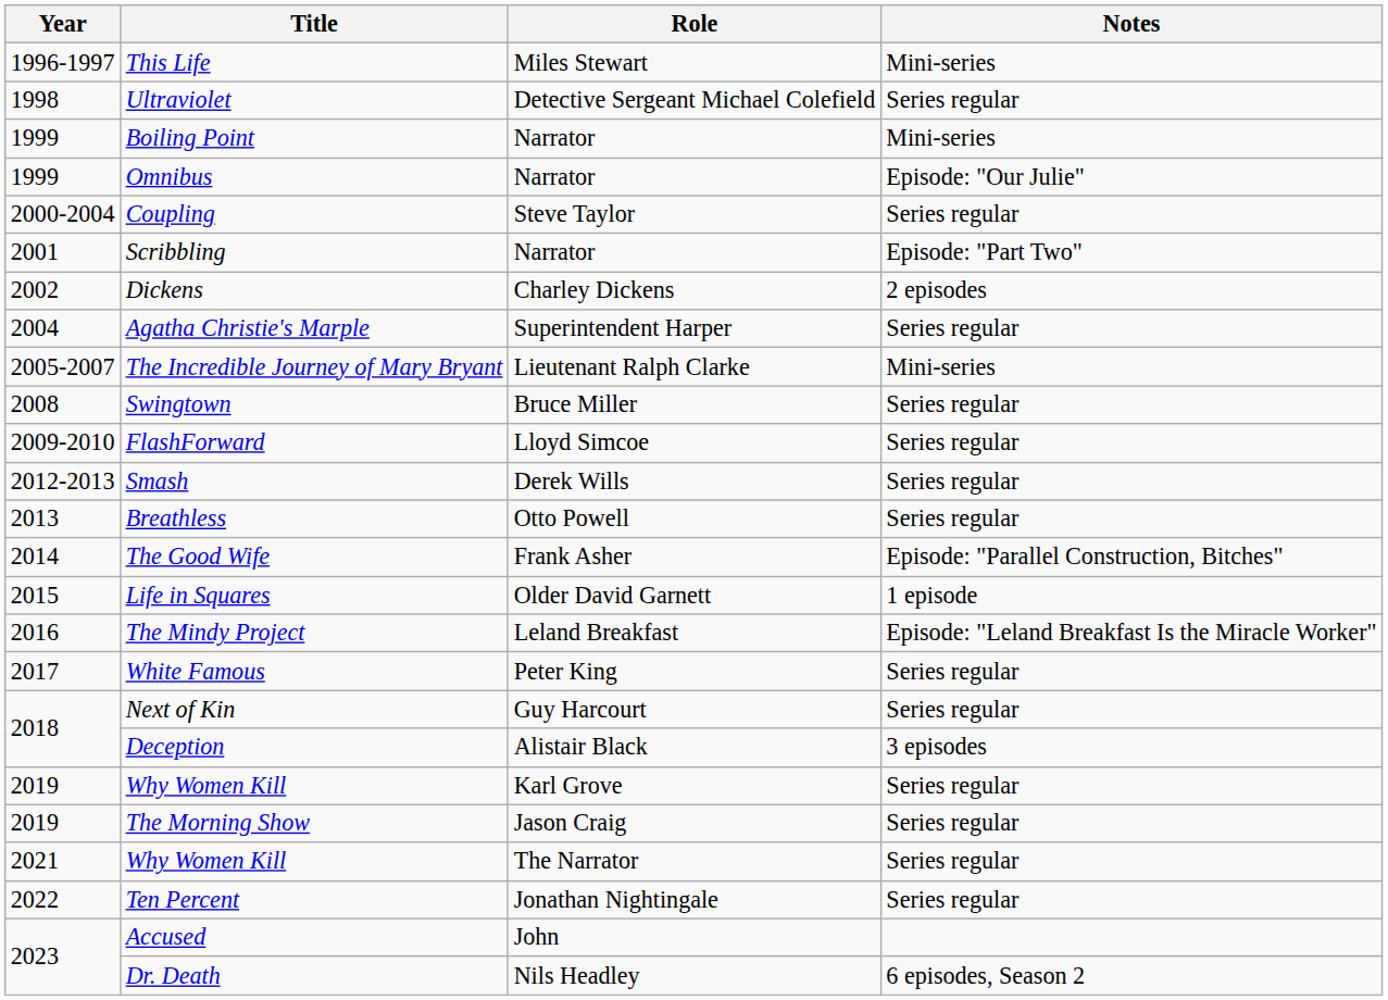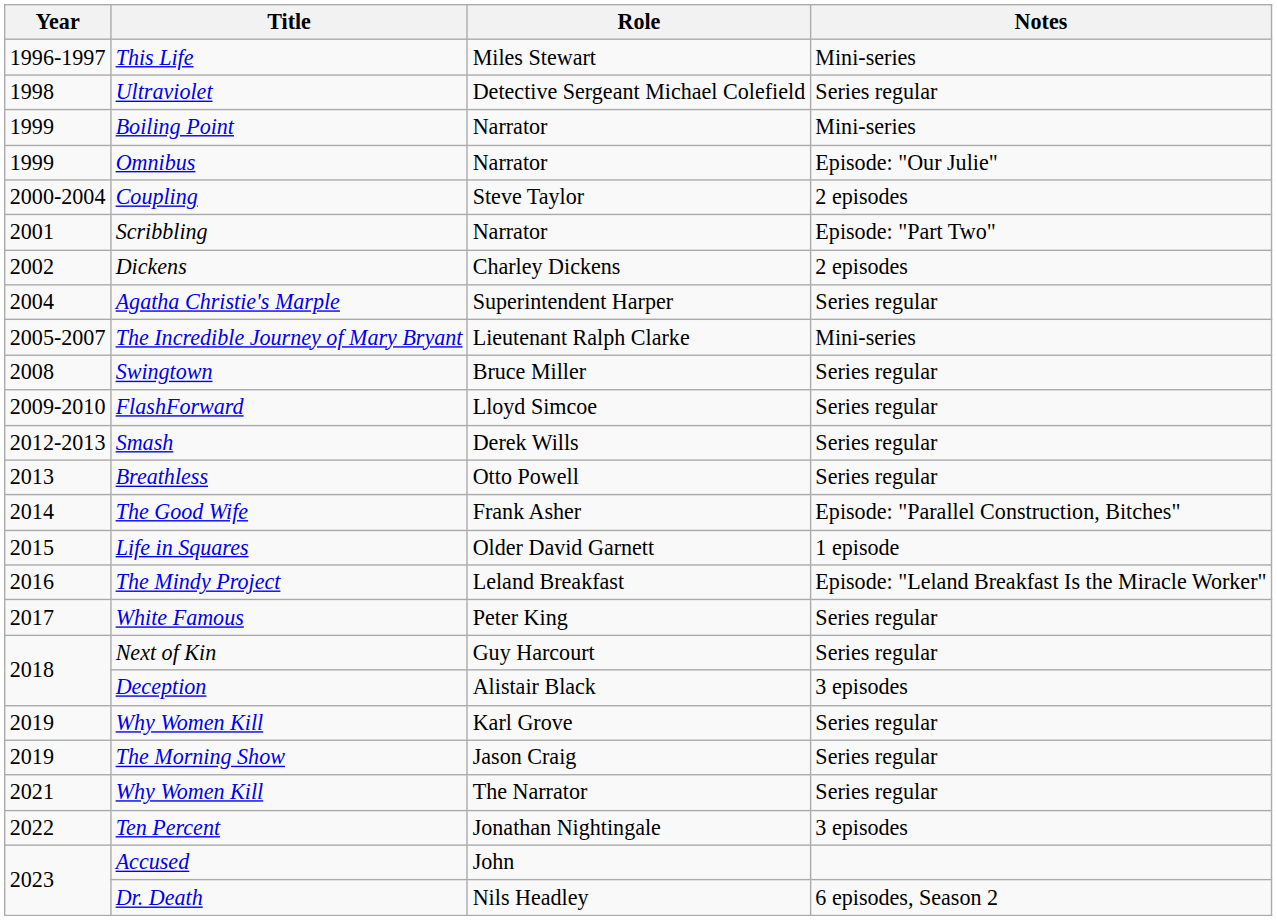Coupling | Notes: Series regular -> 2 episodes
Ten Percent | Notes: Series regular -> 3 episodes
